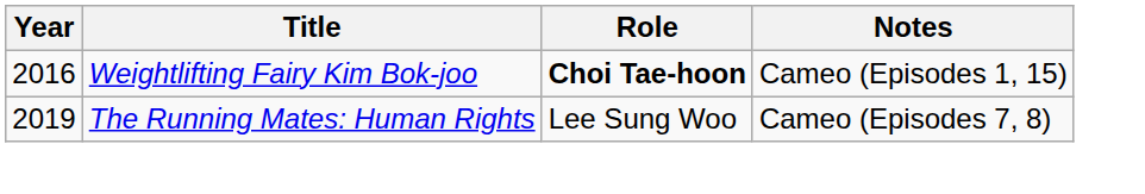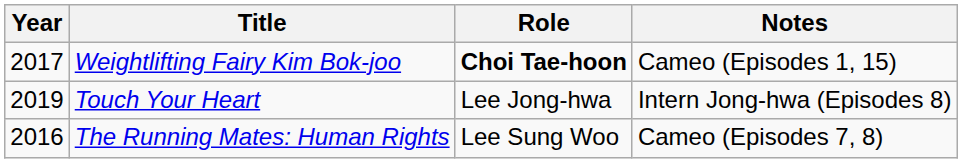Weightlifting Fairy Kim Bok-joo | Year: 2016 -> 2017
+ row: 2019 | Touch Your Heart | Lee Jong-hwa | Intern Jong-hwa (Episodes 8)
The Running Mates: Human Rights | Year: 2019 -> 2016
